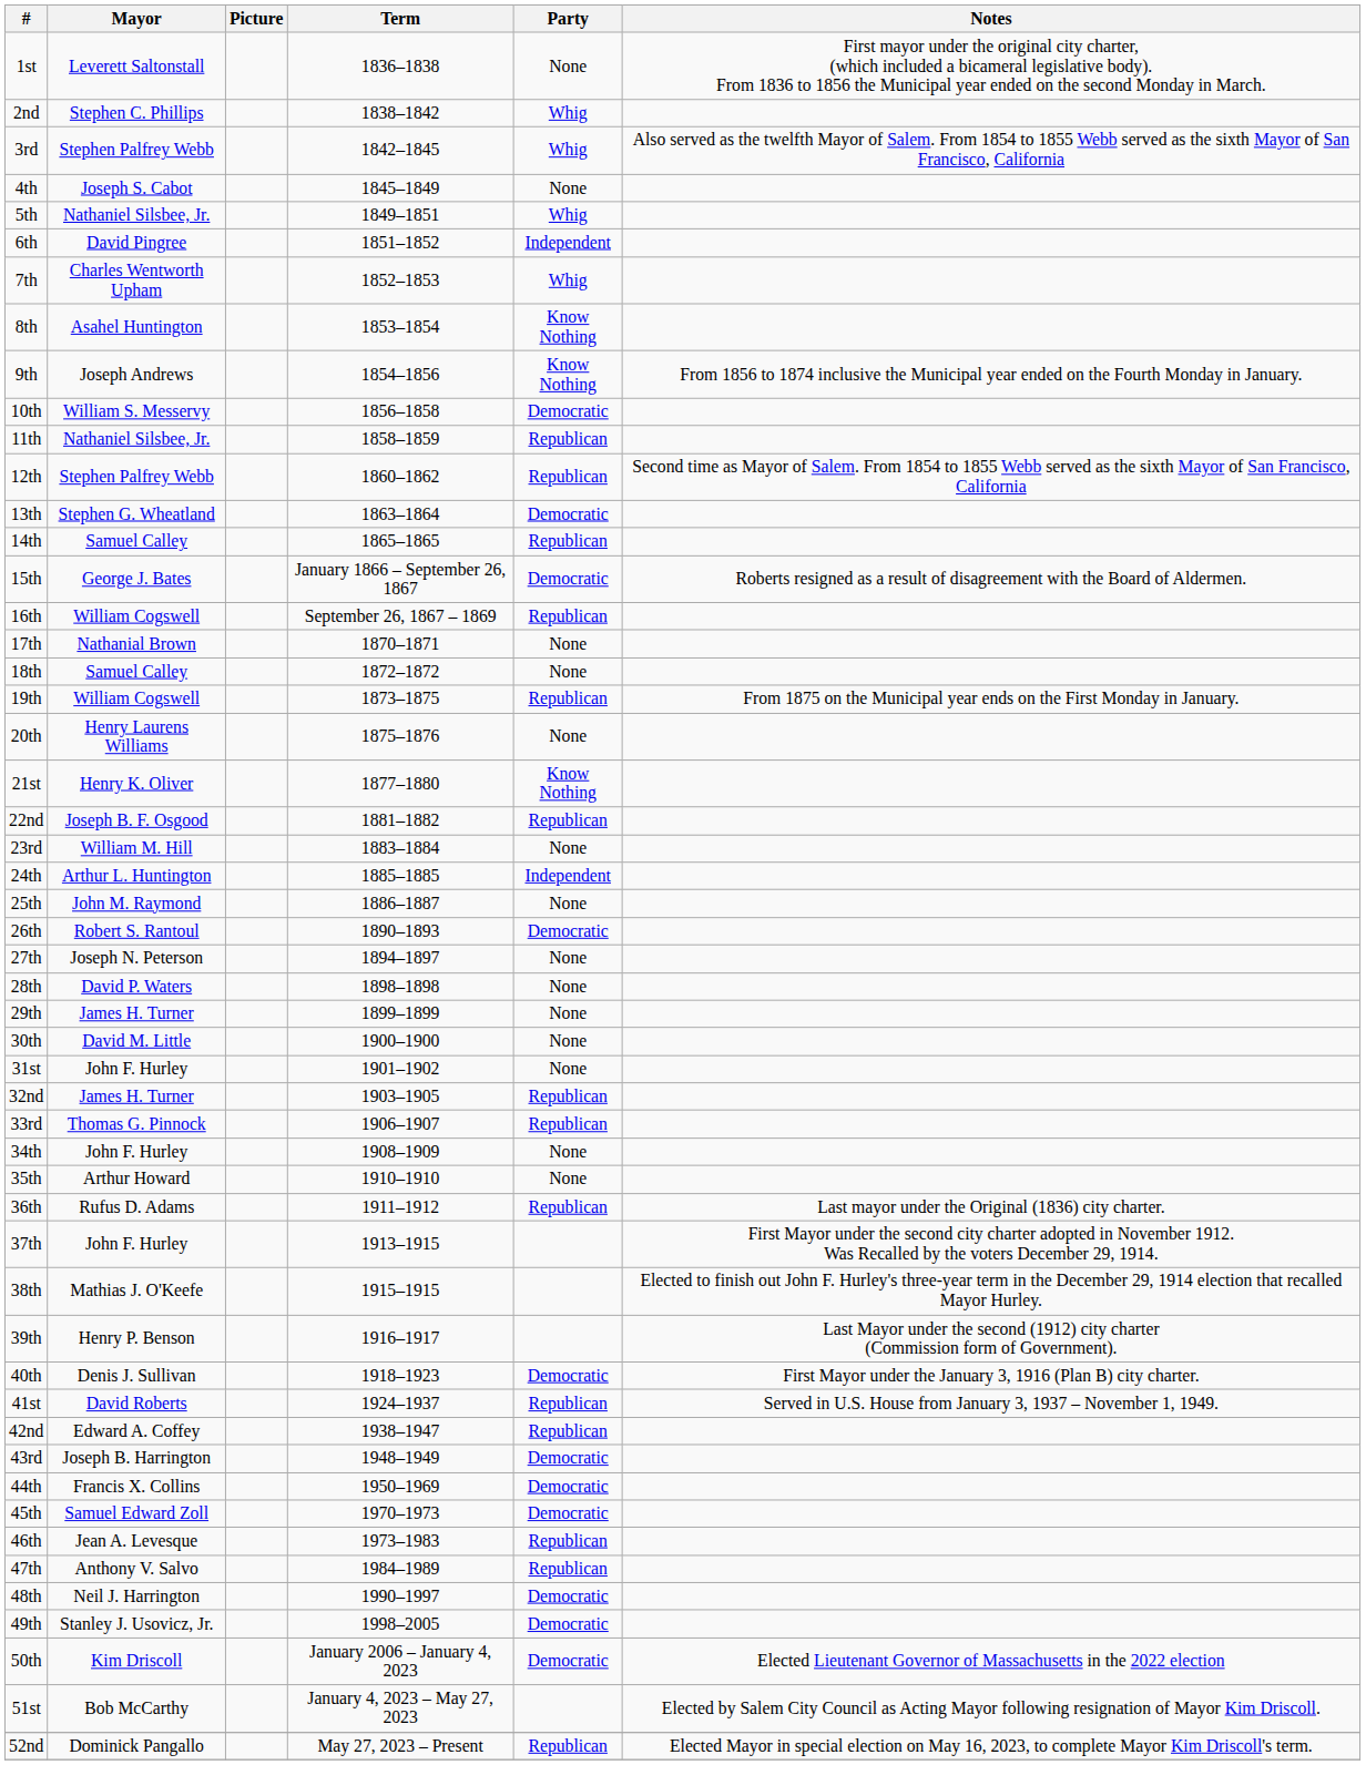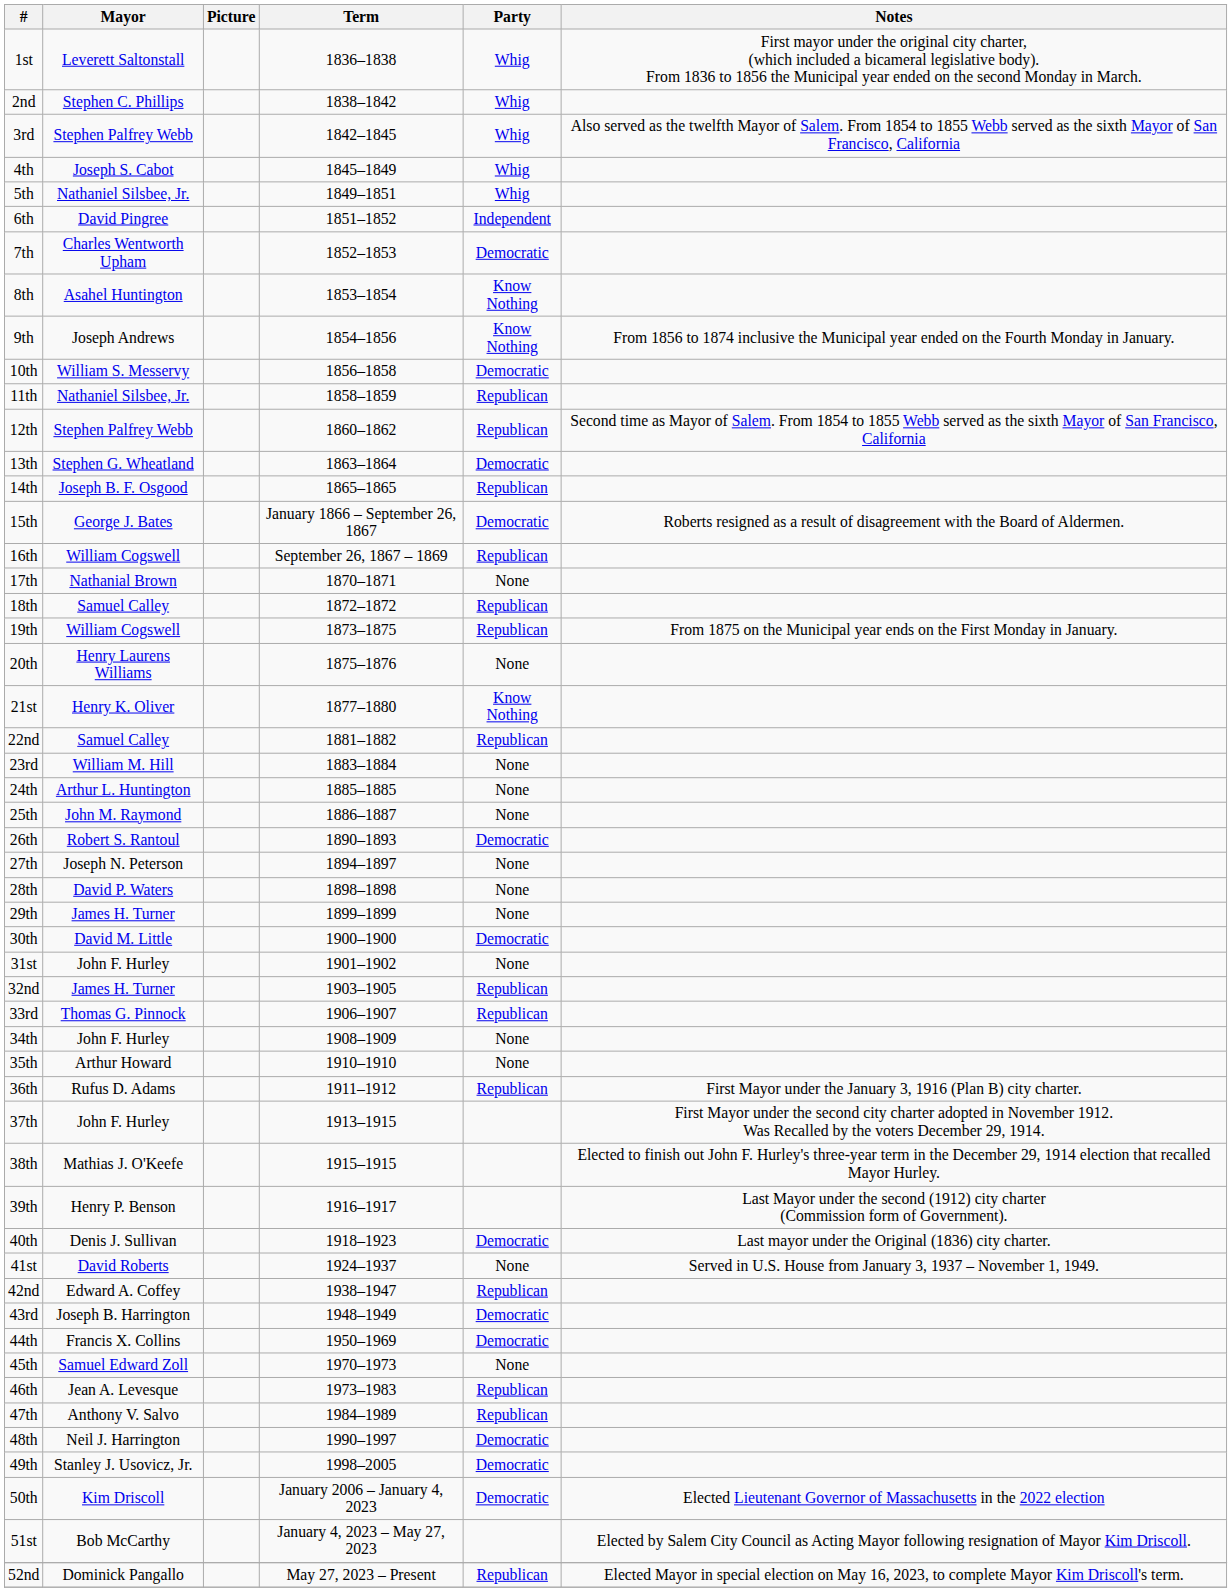1st | Party: None -> Whig
4th | Party: None -> Whig
7th | Party: Whig -> Democratic
14th | Mayor: Samuel Calley -> Joseph B. F. Osgood
18th | Party: None -> Republican
22nd | Mayor: Joseph B. F. Osgood -> Samuel Calley
24th | Party: Independent -> None
30th | Party: None -> Democratic
36th | Notes: Last mayor under the Original (1836) city charter. -> First Mayor under the January 3, 1916 (Plan B) city charter.
40th | Notes: First Mayor under the January 3, 1916 (Plan B) city charter. -> Last mayor under the Original (1836) city charter.
41st | Party: Republican -> None
45th | Party: Democratic -> None
